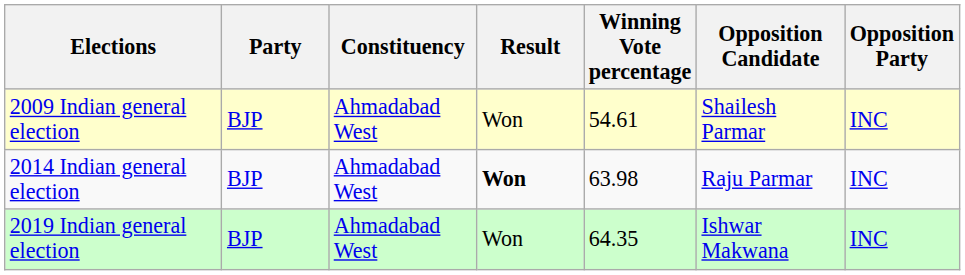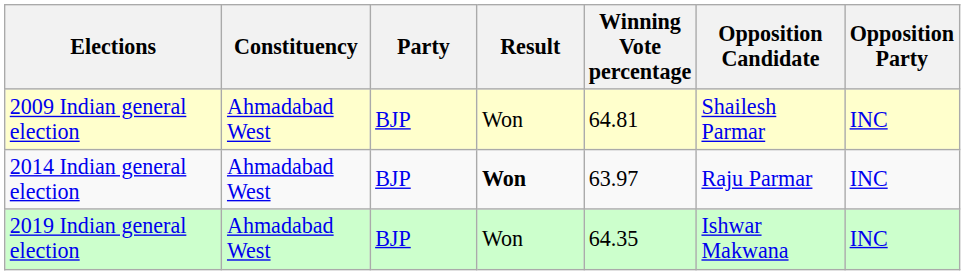columns swapped: Constituency <-> Party
2009 Indian general election | Winning Vote percentage: 54.61 -> 64.81
2014 Indian general election | Winning Vote percentage: 63.98 -> 63.97
